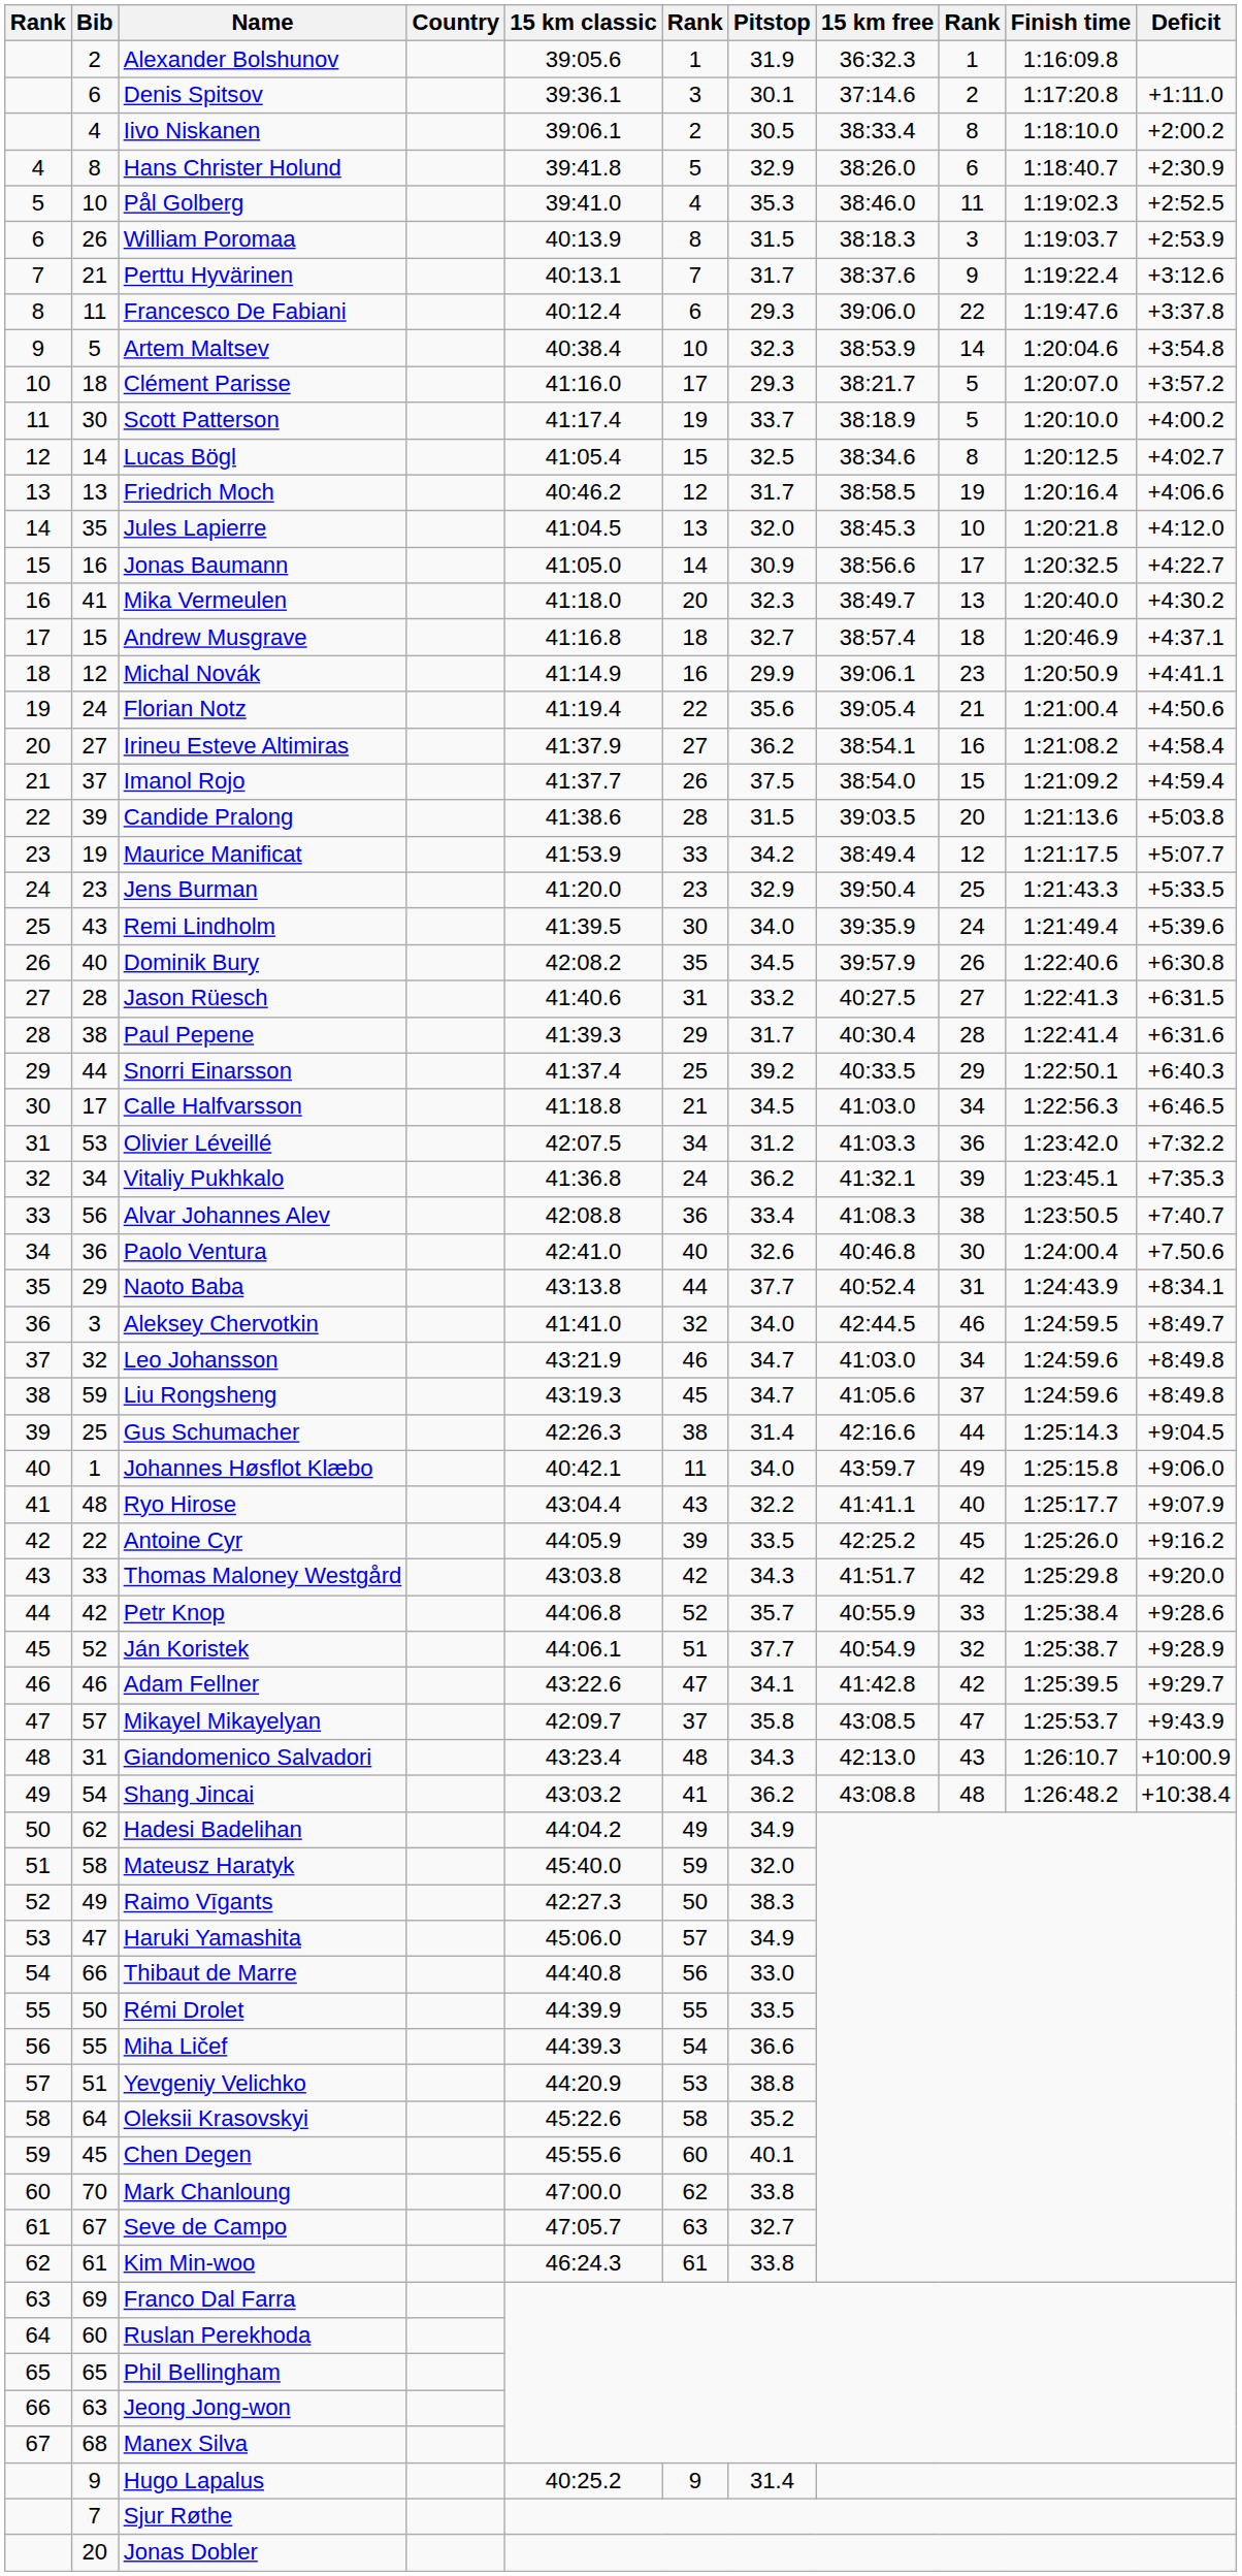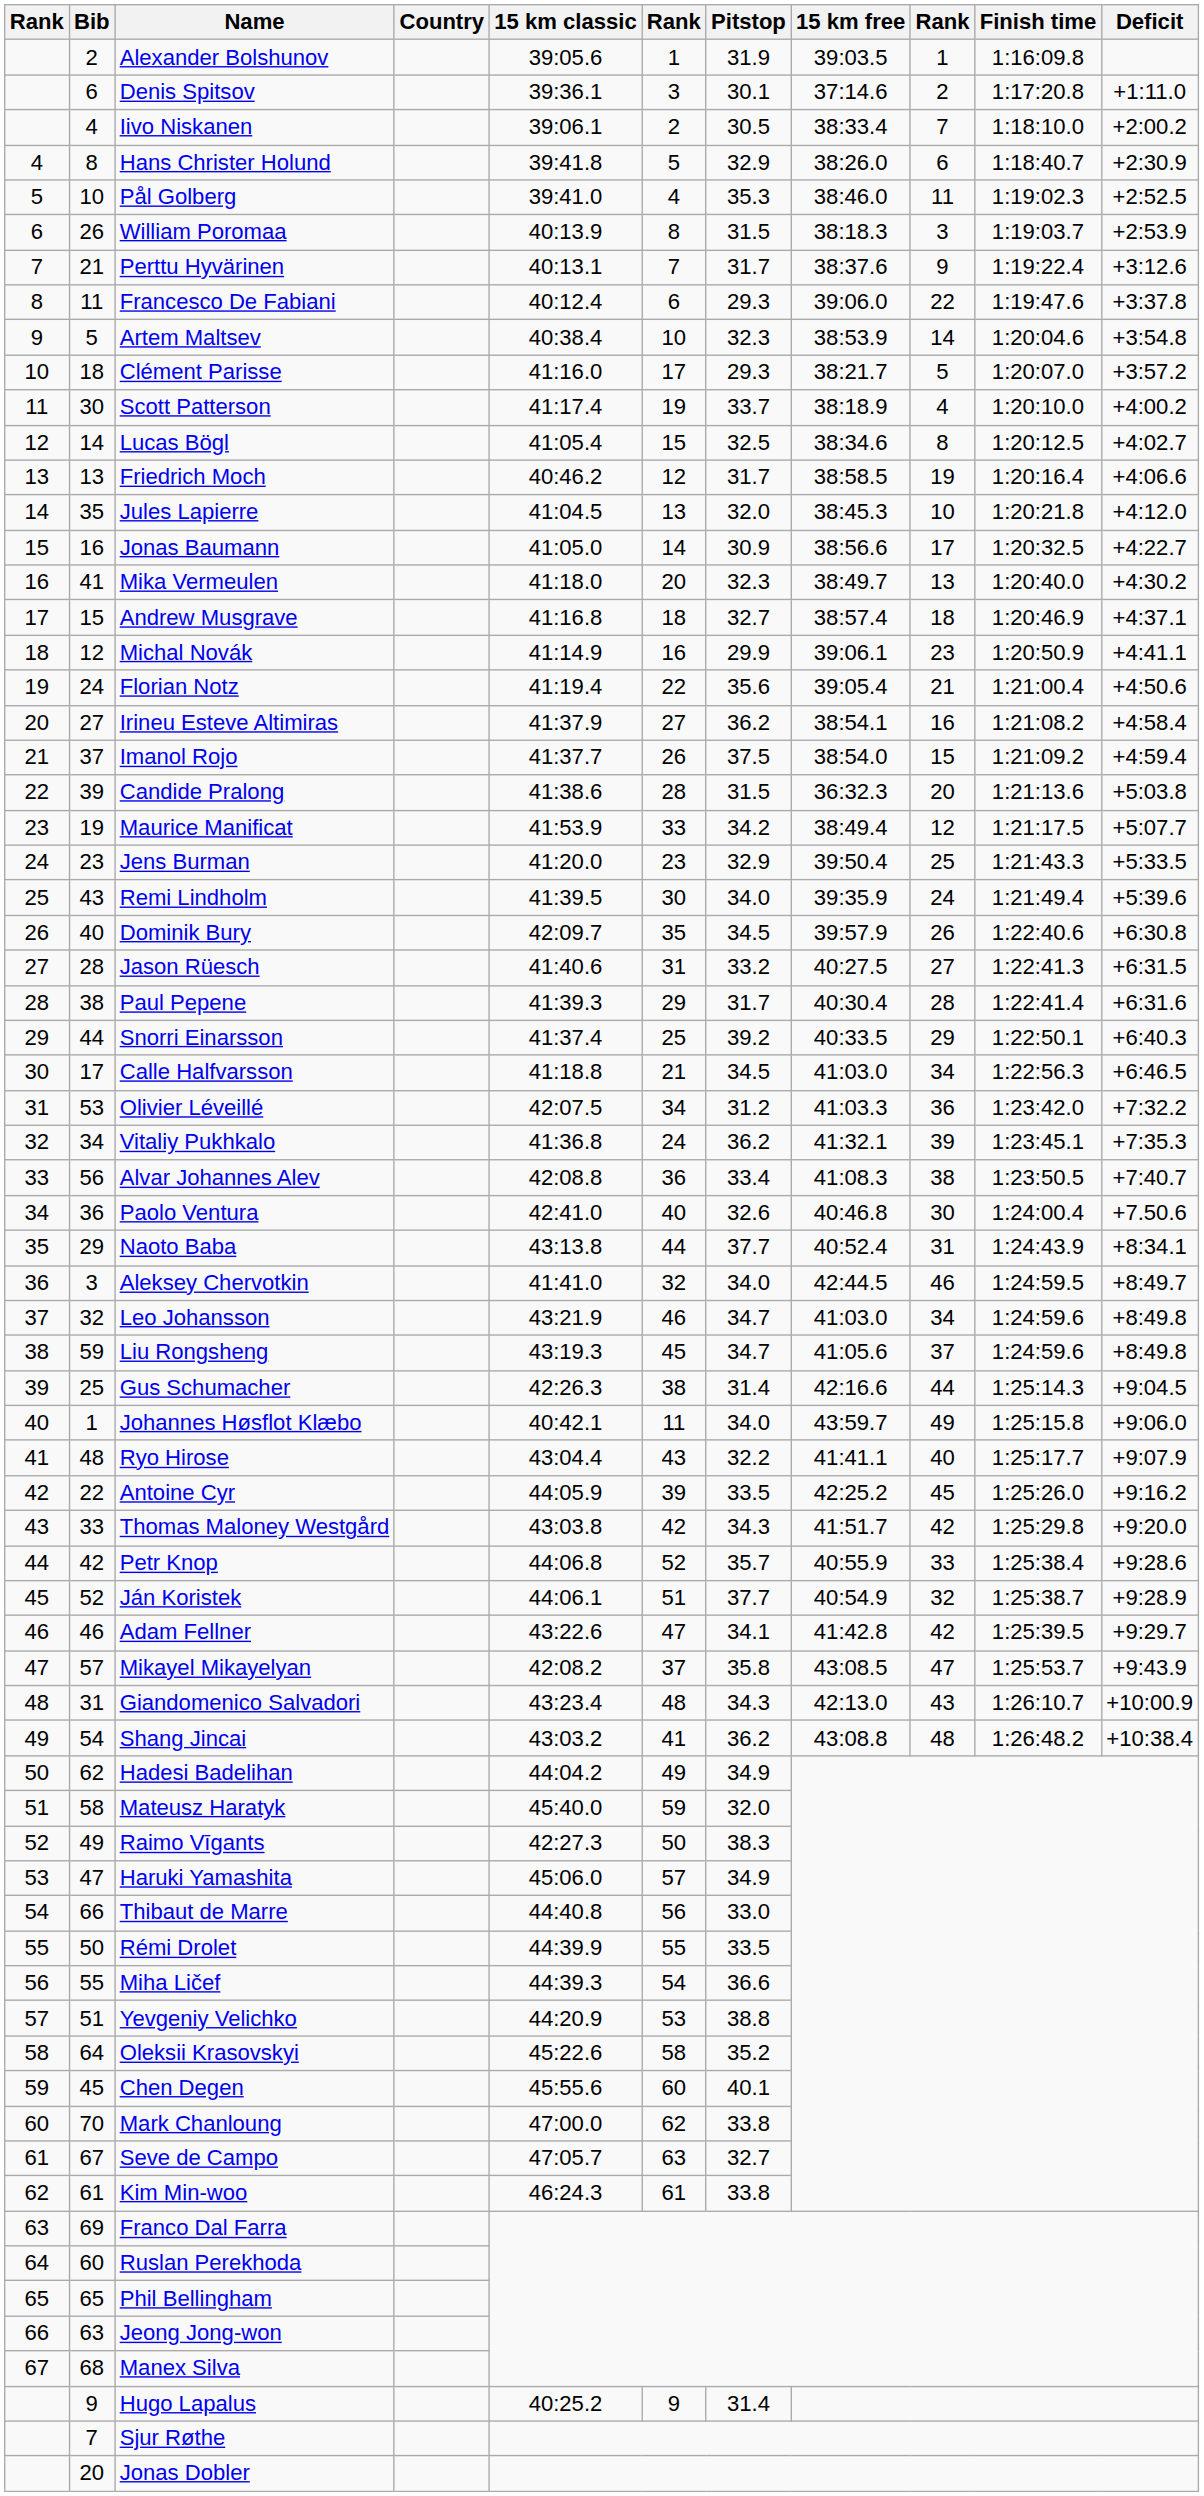Alexander Bolshunov | 15 km free: 36:32.3 -> 39:03.5
Iivo Niskanen | column 9: 8 -> 7
Scott Patterson | column 9: 5 -> 4
Candide Pralong | 15 km free: 39:03.5 -> 36:32.3
Dominik Bury | 15 km classic: 42:08.2 -> 42:09.7
Mikayel Mikayelyan | 15 km classic: 42:09.7 -> 42:08.2
